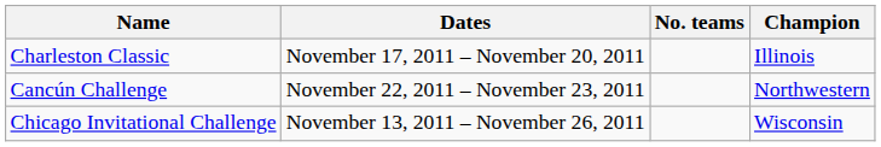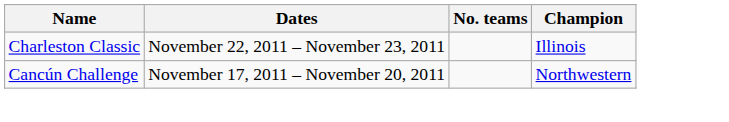Charleston Classic | Dates: November 17, 2011 – November 20, 2011 -> November 22, 2011 – November 23, 2011
Cancún Challenge | Dates: November 22, 2011 – November 23, 2011 -> November 17, 2011 – November 20, 2011
- row: Chicago Invitational Challenge | November 13, 2011 – November 26, 2011 | Wisconsin
